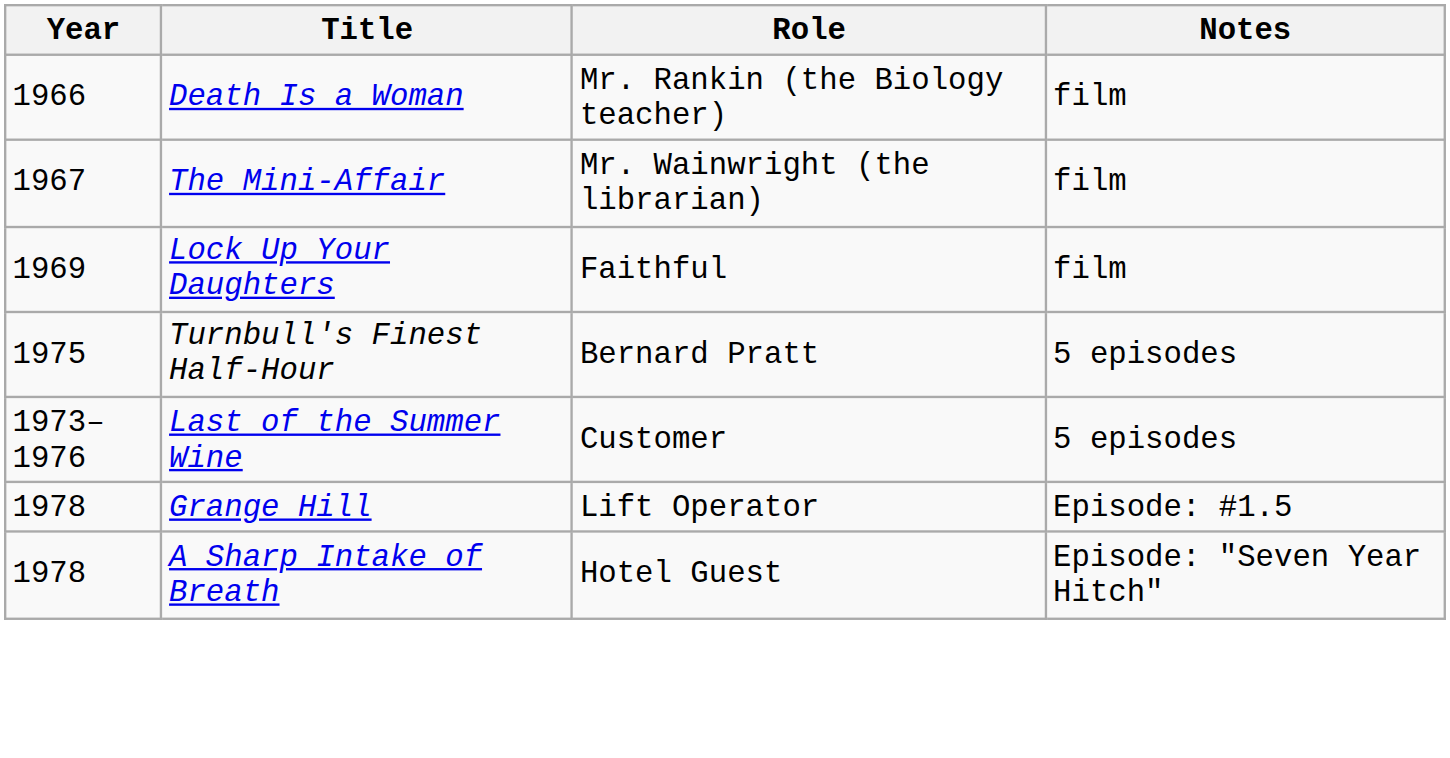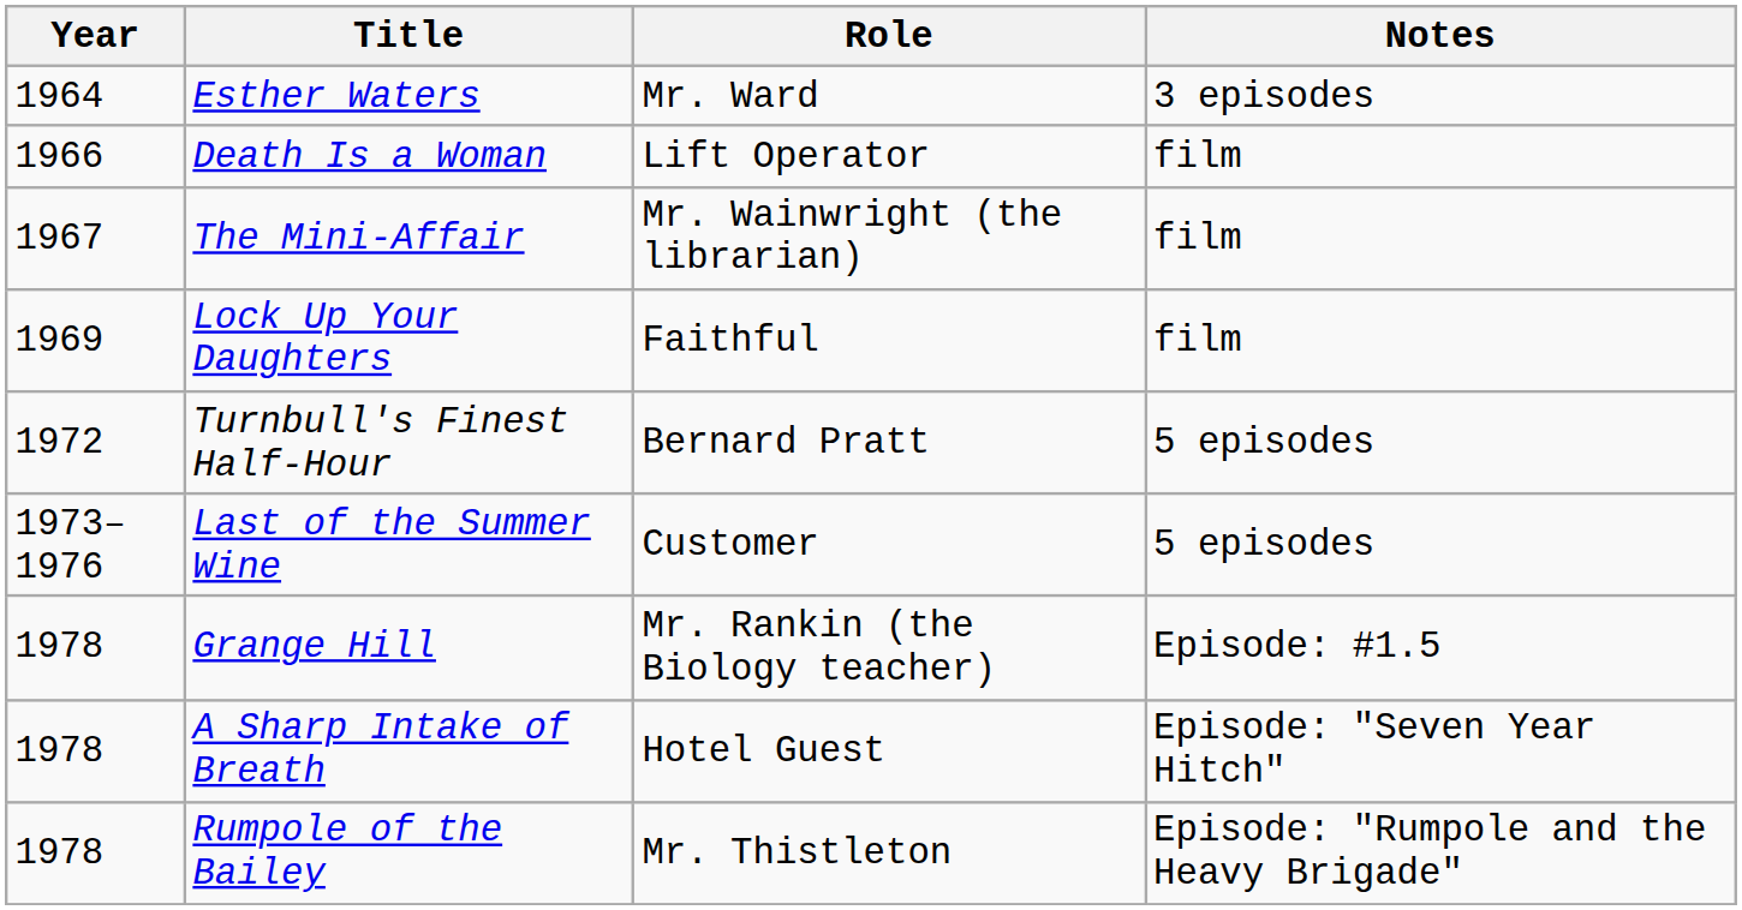+ row: 1964 | Esther Waters | Mr. Ward | 3 episodes
Death Is a Woman | Role: Mr. Rankin (the Biology teacher) -> Lift Operator
Turnbull's Finest Half-Hour | Year: 1975 -> 1972
Grange Hill | Role: Lift Operator -> Mr. Rankin (the Biology teacher)
+ row: 1978 | Rumpole of the Bailey | Mr. Thistleton | Episode: "Rumpole and the Heavy Brigade"
